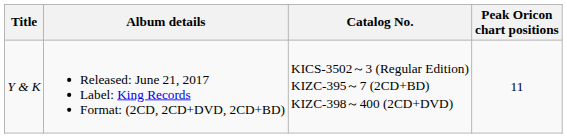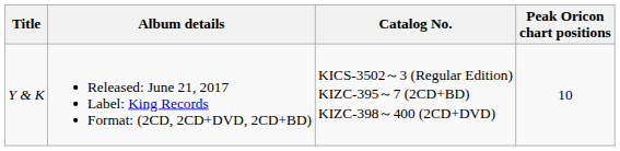Y & K | Peak Oricon chart positions: 11 -> 10
